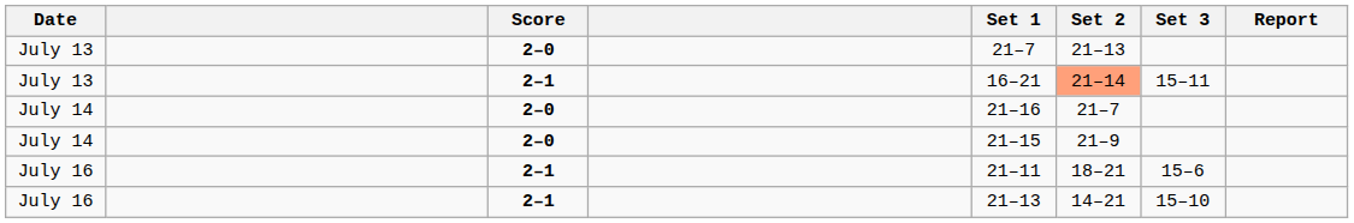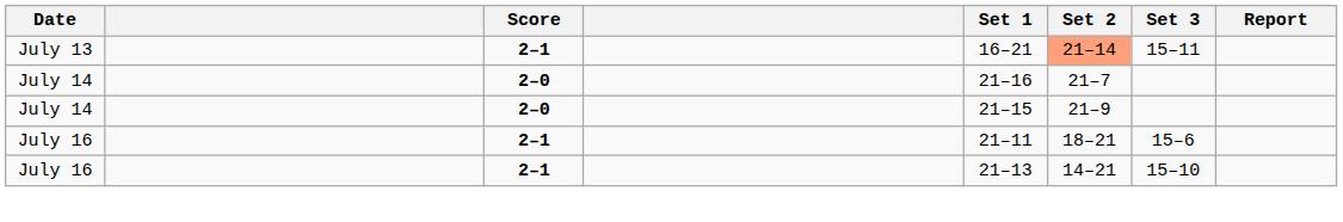- row: July 13 | 2–0 | 21–7 | 21–13
